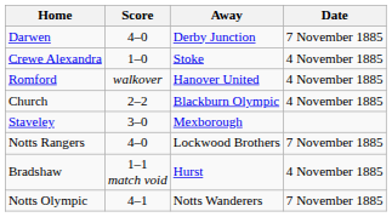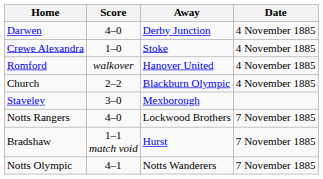Darwen | Date: 7 November 1885 -> 4 November 1885
Bradshaw | Date: 4 November 1885 -> 7 November 1885
